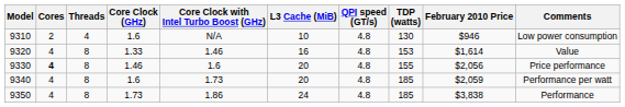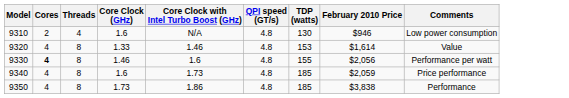- column: L3 Cache (MiB) | 10 | 16 | 20 | 20 | 24
9330 | Comments: Price performance -> Performance per watt
9340 | Comments: Performance per watt -> Price performance
